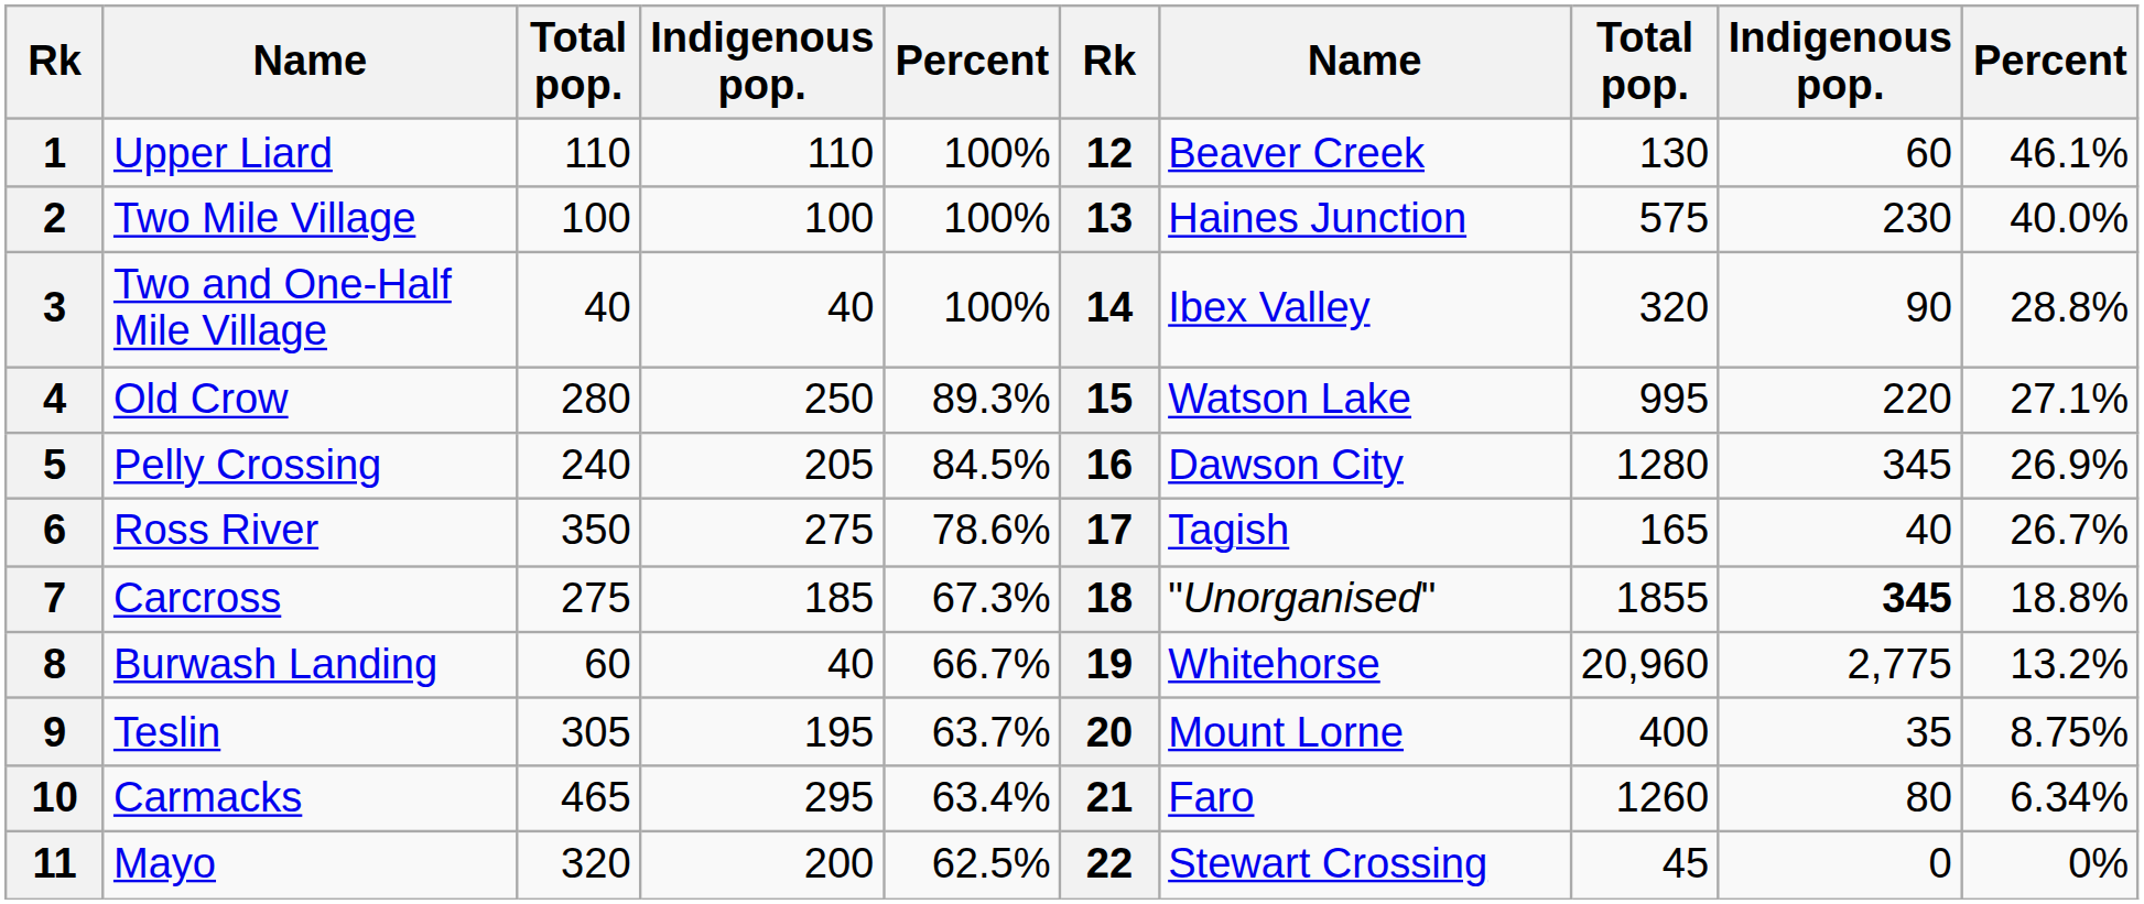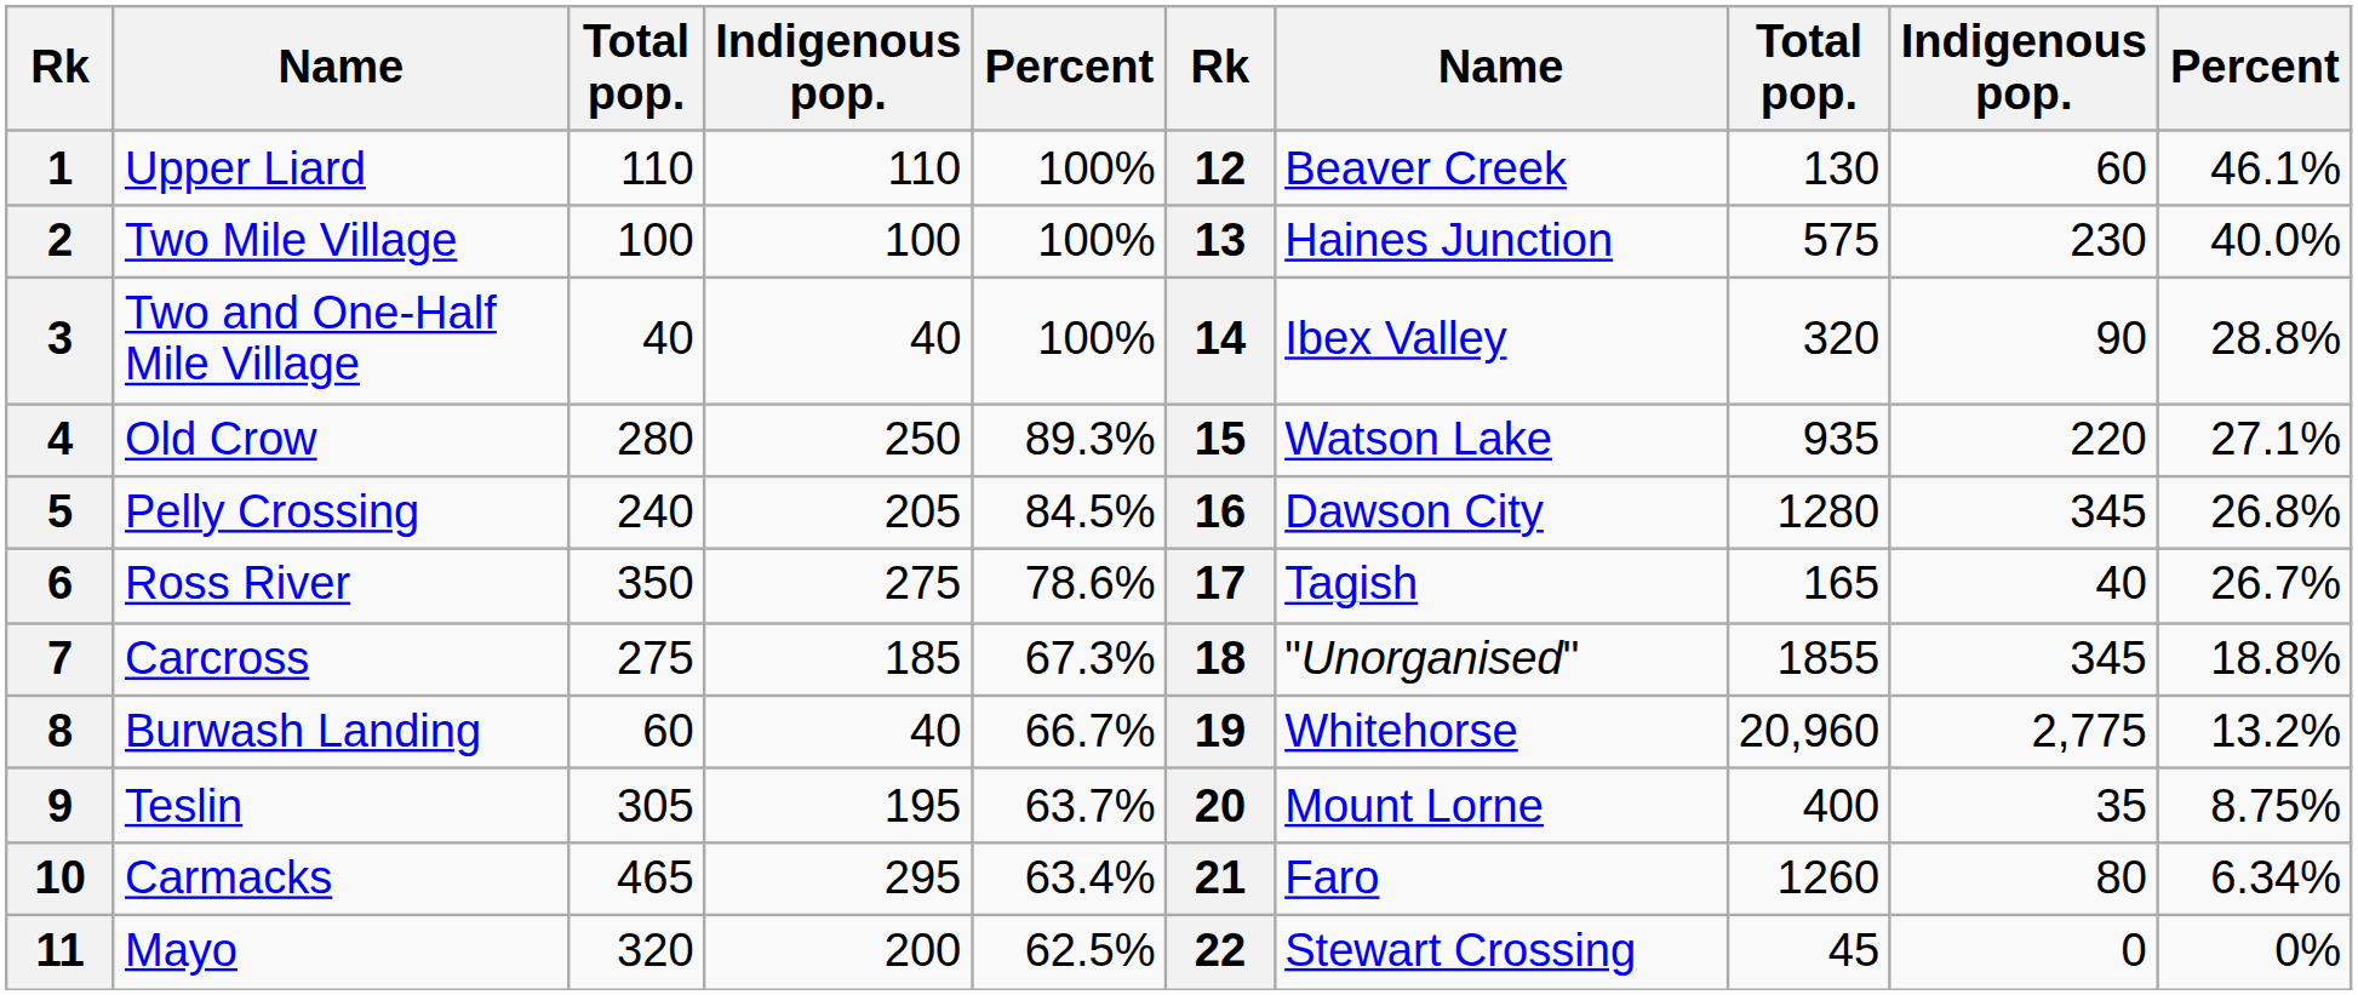4 | column 8: 995 -> 935
5 | column 10: 26.9% -> 26.8%
7 | column 9: bold -> normal
